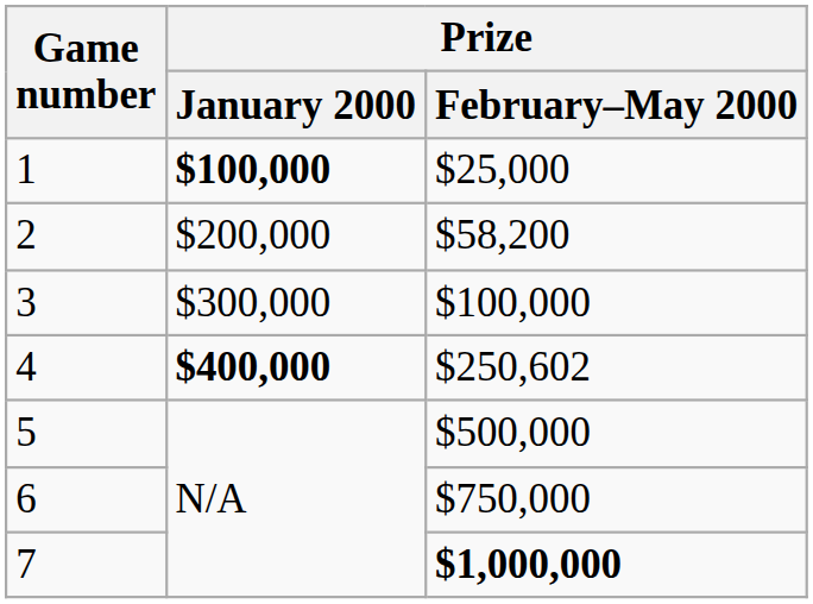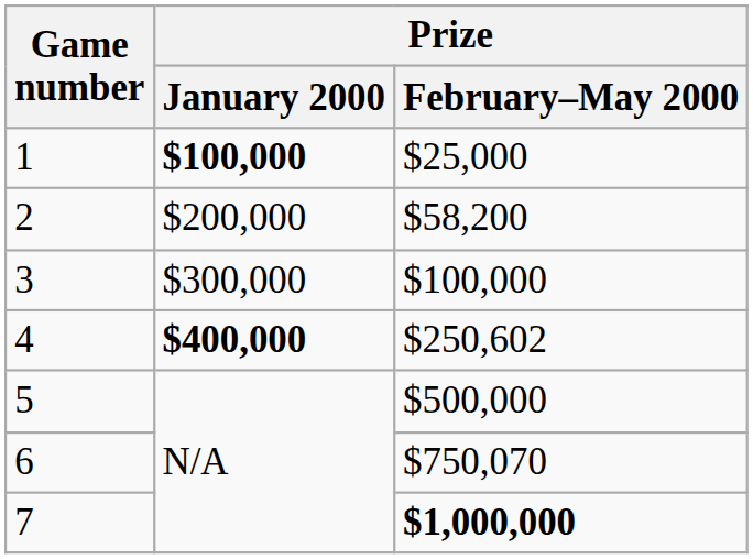6 | Prize / February–May 2000: $750,000 -> $750,070
